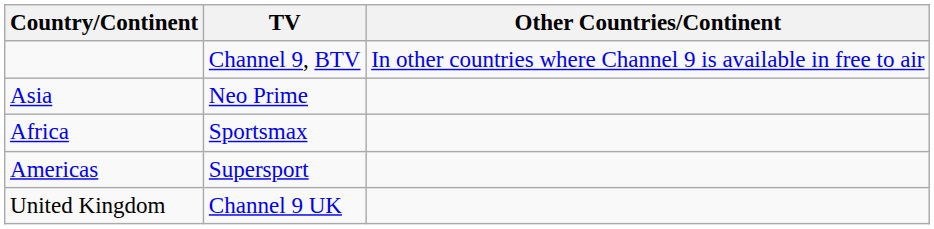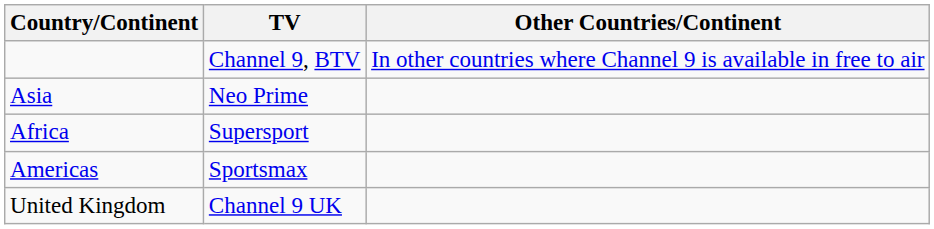Africa | TV: Sportsmax -> Supersport
Americas | TV: Supersport -> Sportsmax
